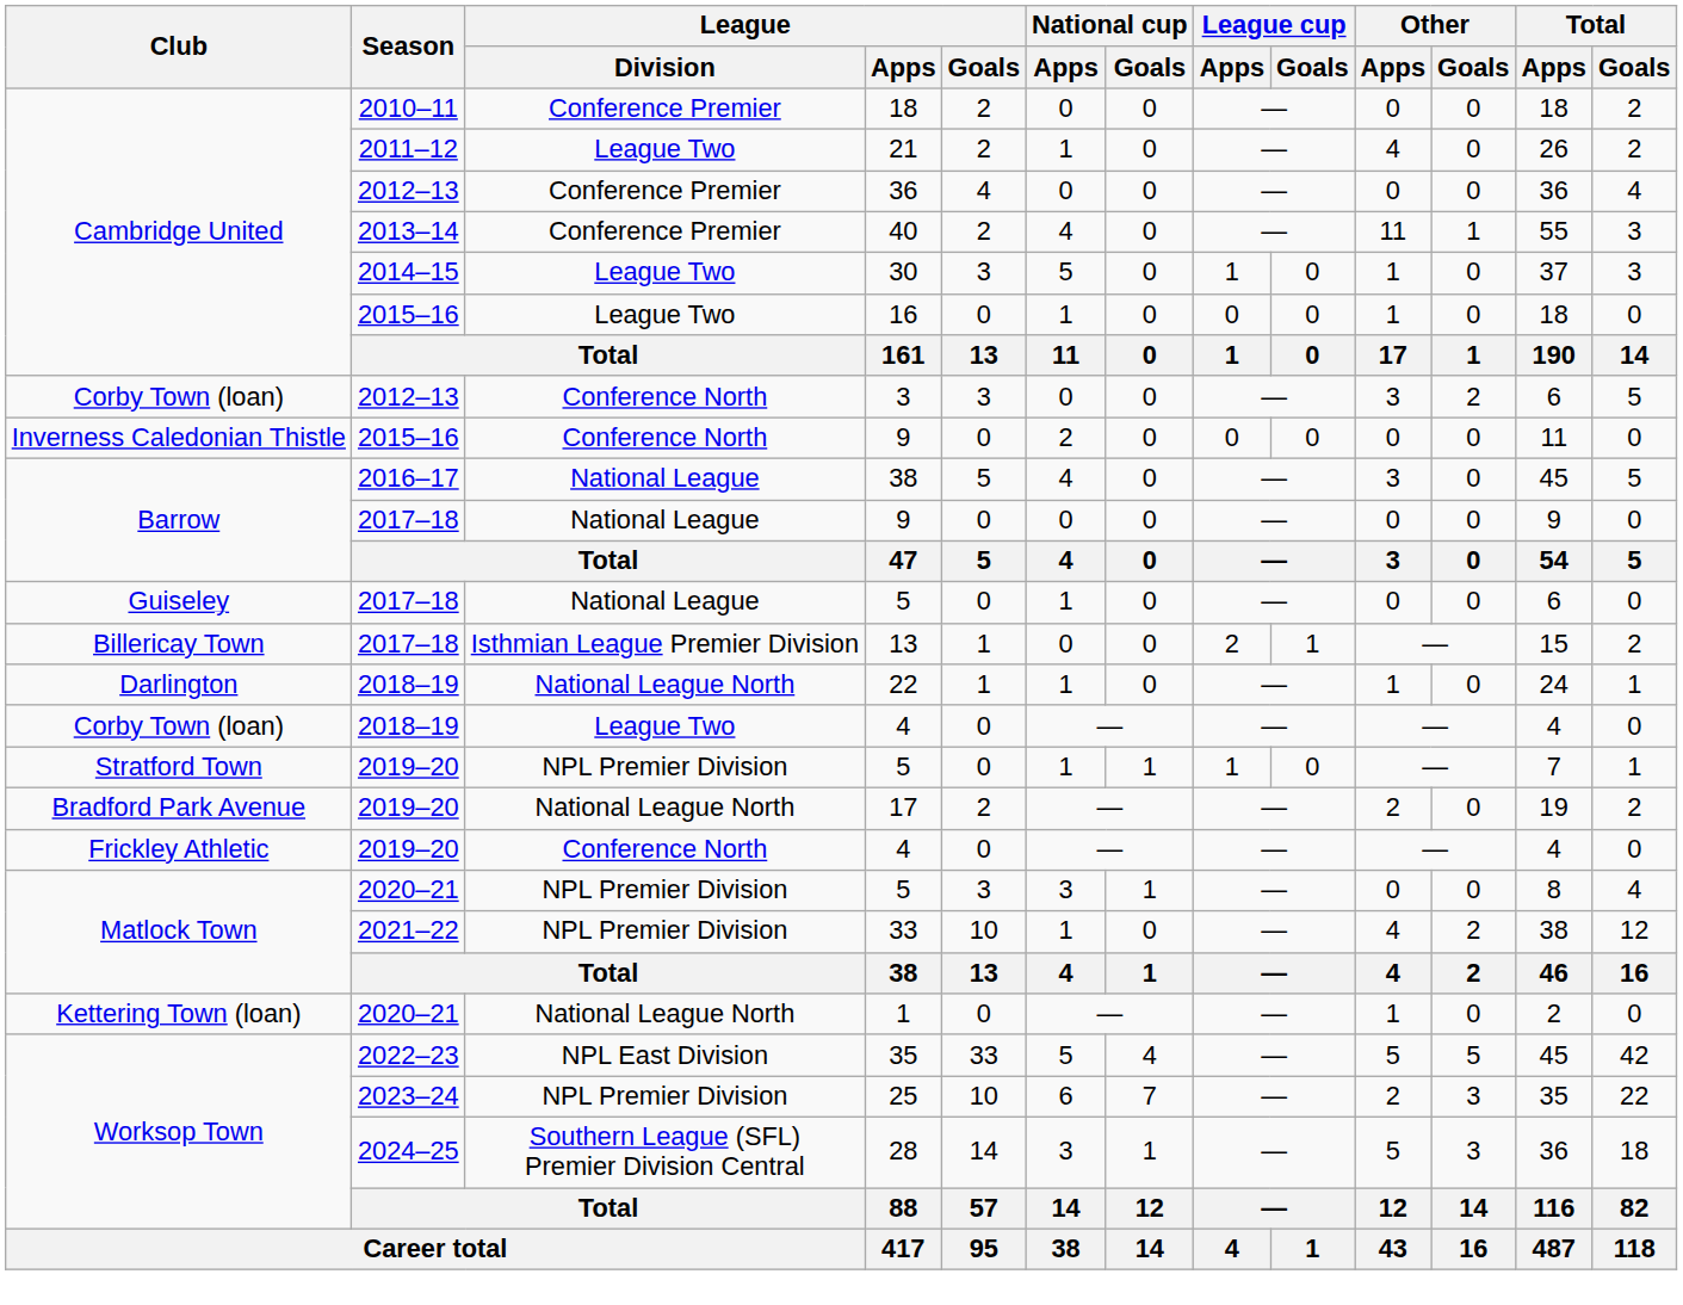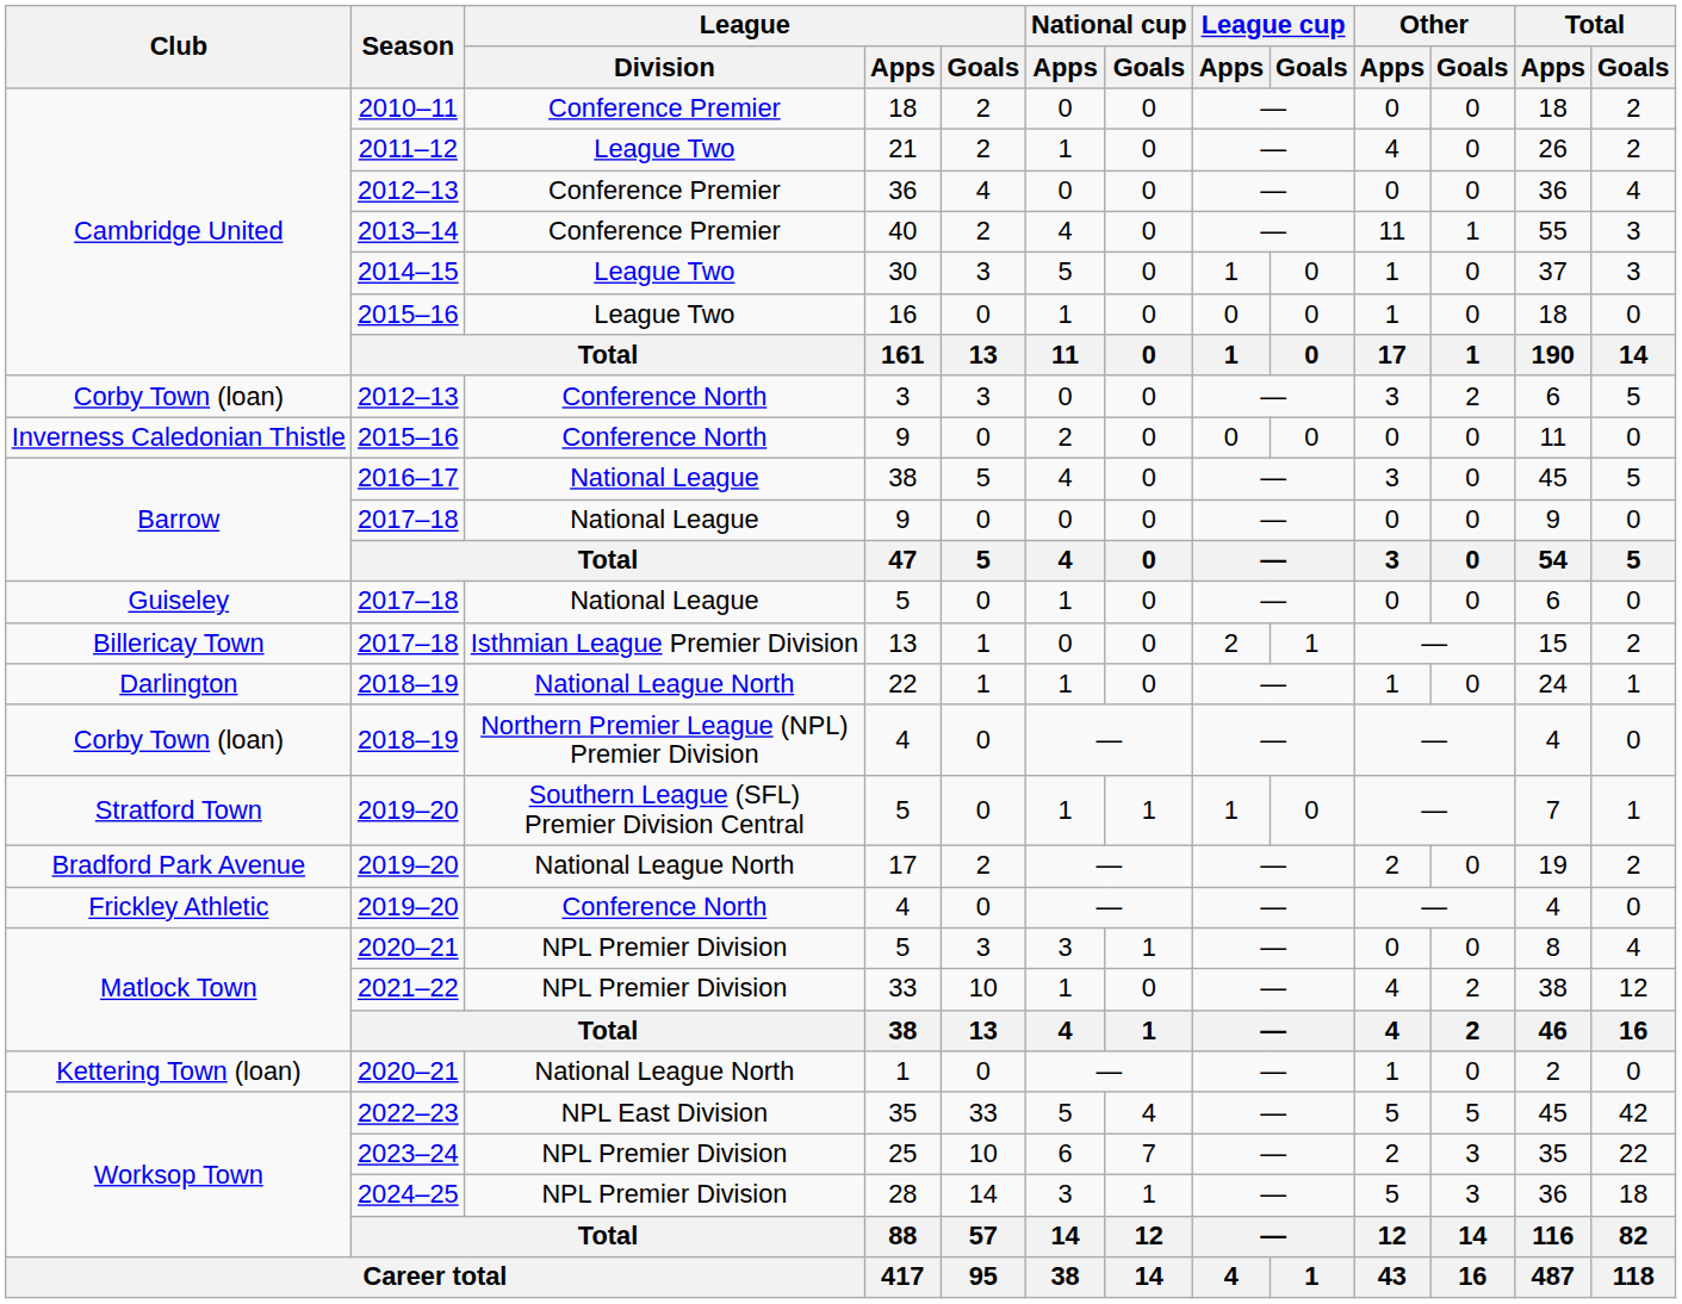2018–19 / 4 | League / Division: League Two -> Northern Premier League (NPL) Premier Division
2019–20 / 5 | League / Division: NPL Premier Division -> Southern League (SFL) Premier Division Central
28 | League / Division: Southern League (SFL) Premier Division Central -> NPL Premier Division
